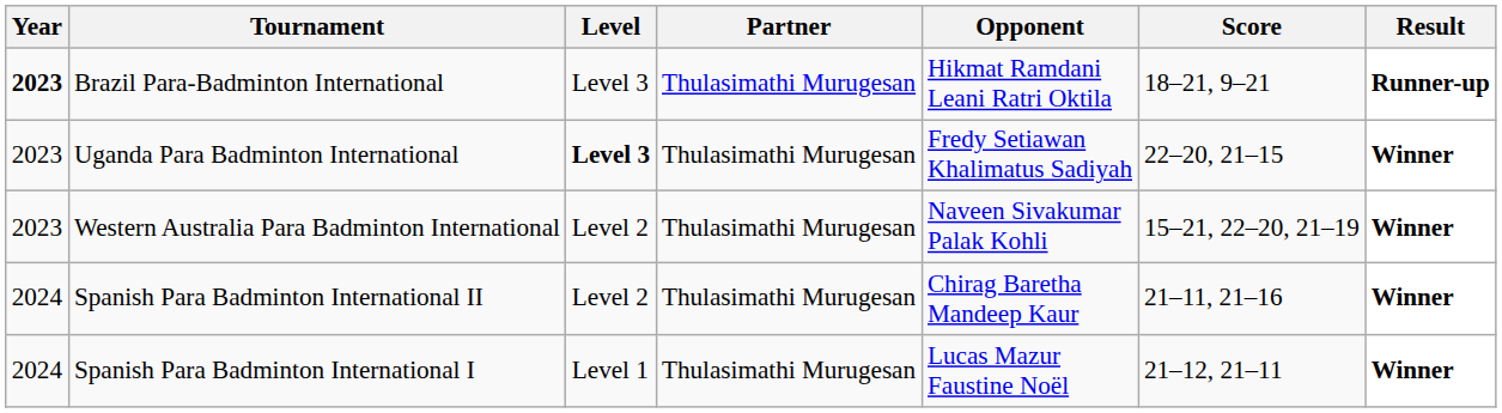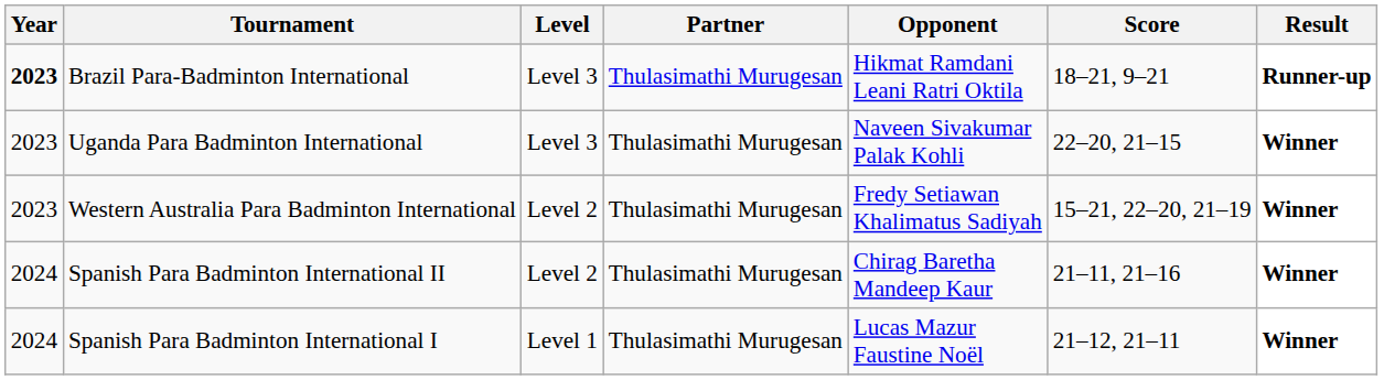Uganda Para Badminton International | Level: bold -> normal
Uganda Para Badminton International | Opponent: Fredy Setiawan Khalimatus Sadiyah -> Naveen Sivakumar Palak Kohli
Western Australia Para Badminton International | Opponent: Naveen Sivakumar Palak Kohli -> Fredy Setiawan Khalimatus Sadiyah
